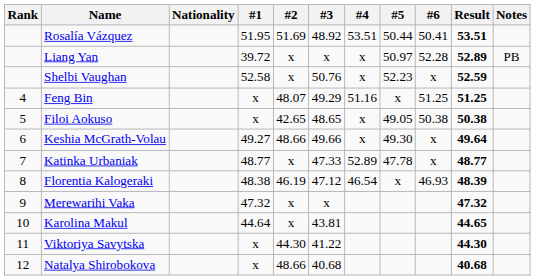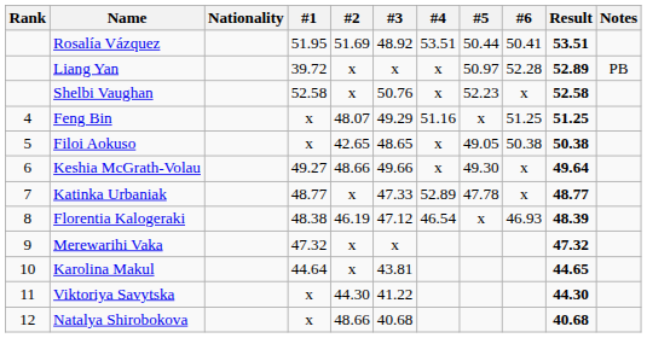Shelbi Vaughan | Result: 52.59 -> 52.58
